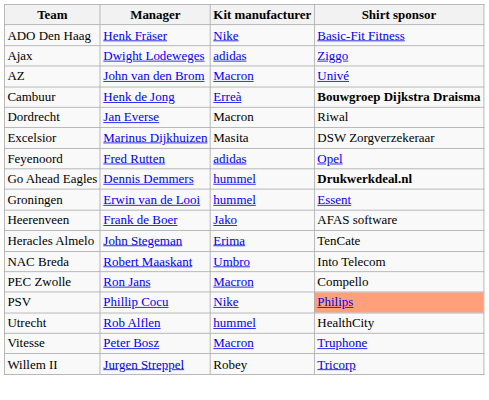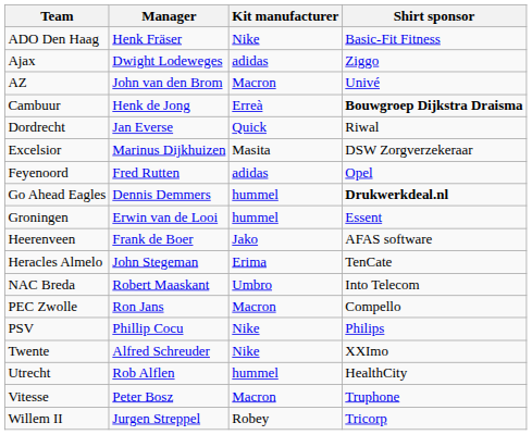Dordrecht | Kit manufacturer: Macron -> Quick
PSV | Shirt sponsor: lightsalmon background -> no background
+ row: Twente | Alfred Schreuder | Nike | XXImo
